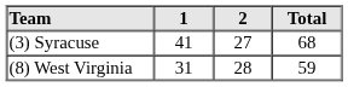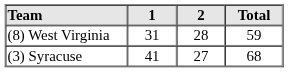rows swapped: (8) West Virginia <-> (3) Syracuse
